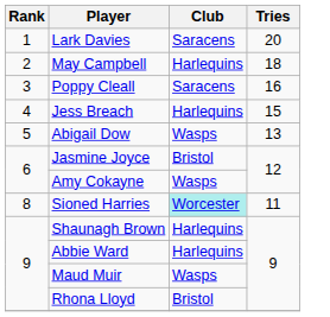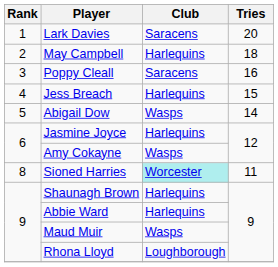Abigail Dow | Tries: 13 -> 14
Jasmine Joyce | Club: Bristol -> Harlequins
Rhona Lloyd | Club: Bristol -> Loughborough
